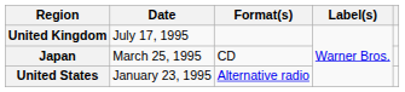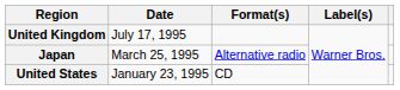Japan | Format(s): CD -> Alternative radio
United States | Format(s): Alternative radio -> CD
